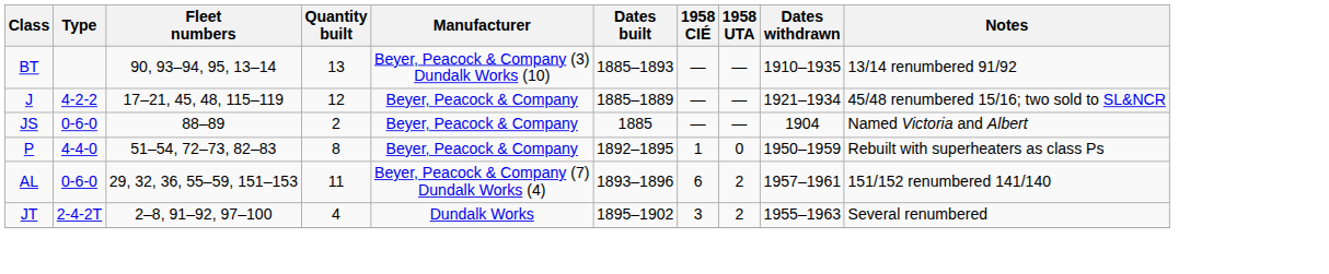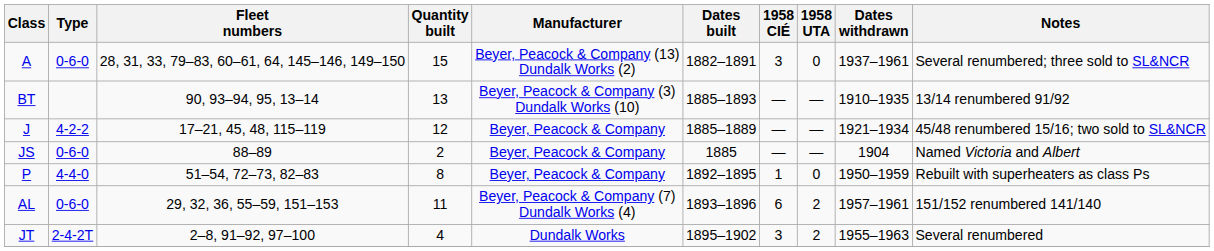+ row: A | 0-6-0 | 28, 31, 33, 79–83, 60–61, 64, 145–146, 149–150 | 15 | Beyer, Peacock & Company (13) Dundalk Works (2) | 1882–1891 | 3 | 0 | 1937–1961 | Several renumbered; three sold to SL&NCR
